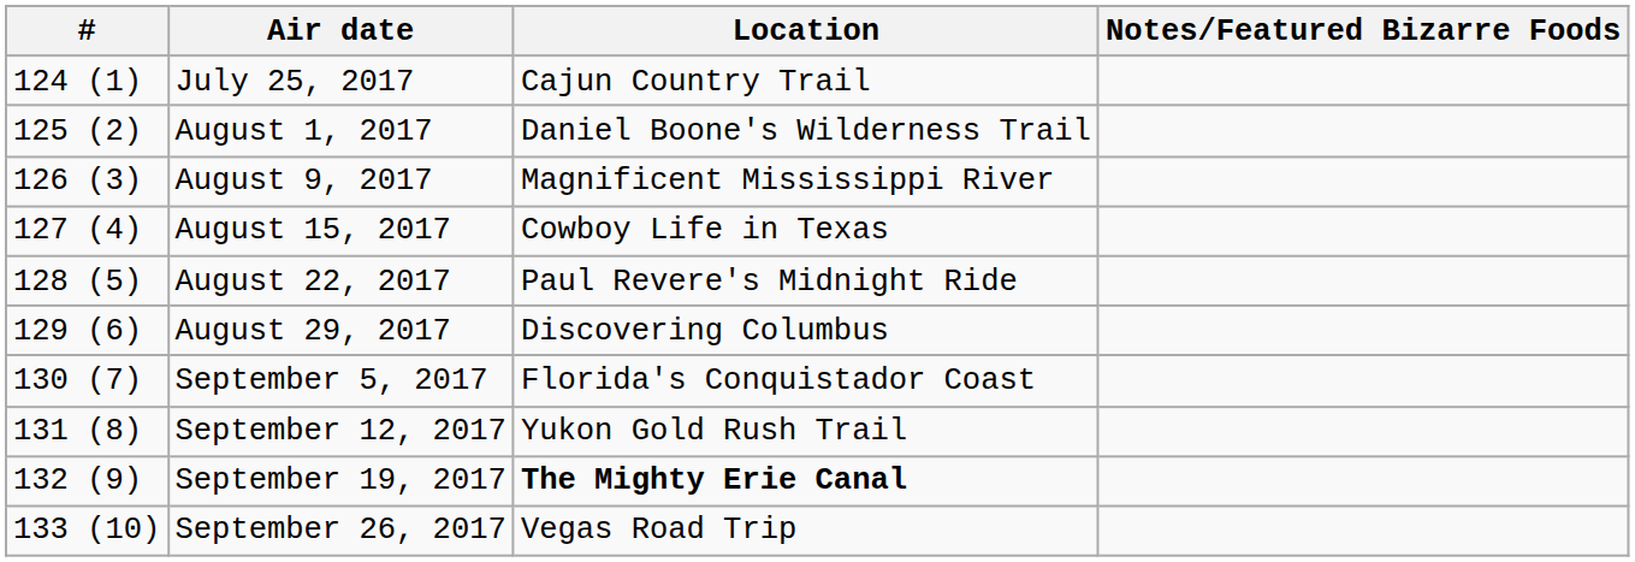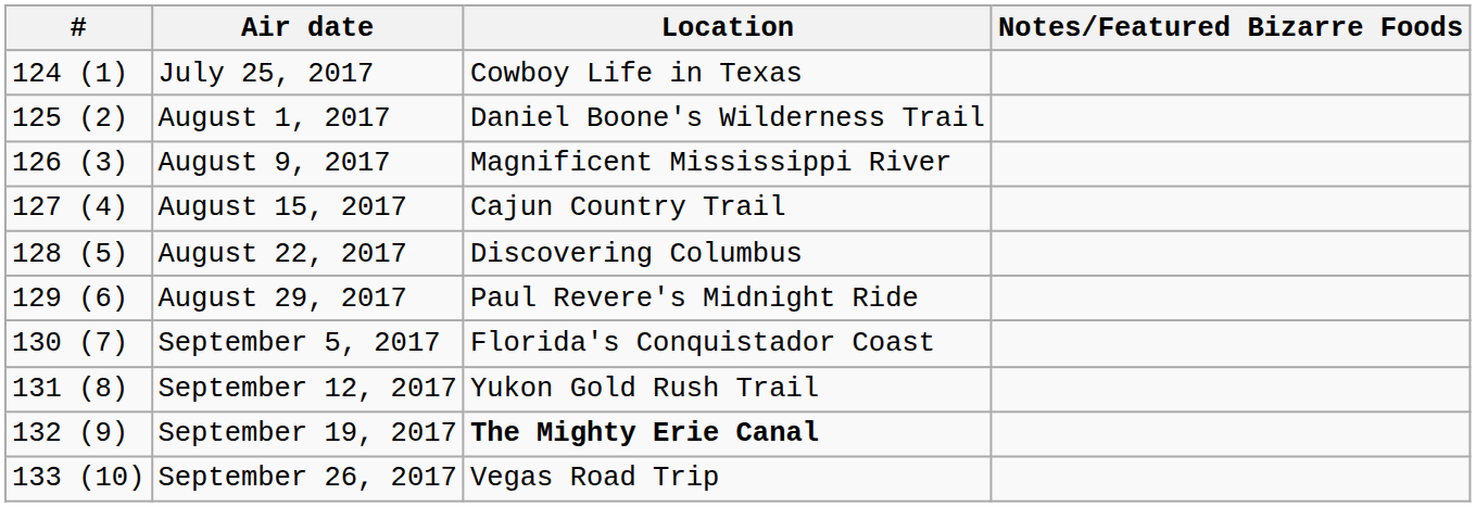July 25, 2017 | Location: Cajun Country Trail -> Cowboy Life in Texas
August 15, 2017 | Location: Cowboy Life in Texas -> Cajun Country Trail
August 22, 2017 | Location: Paul Revere's Midnight Ride -> Discovering Columbus
August 29, 2017 | Location: Discovering Columbus -> Paul Revere's Midnight Ride
